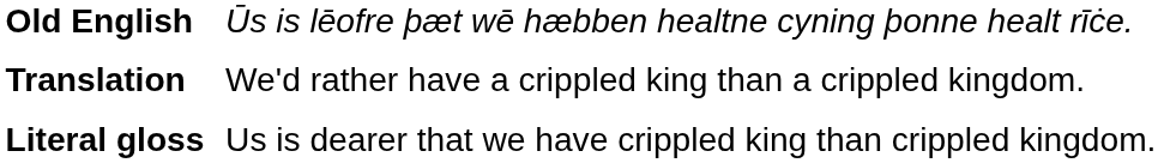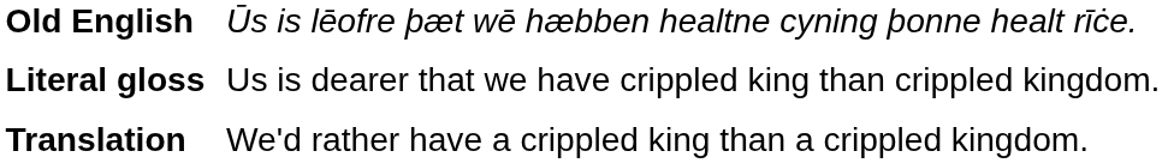rows swapped: Literal gloss <-> Translation
